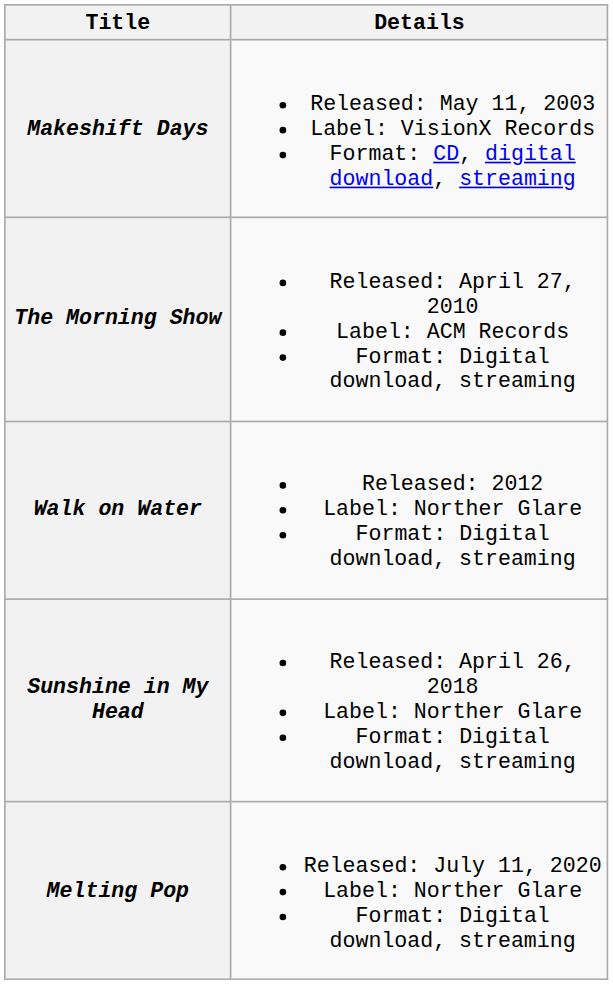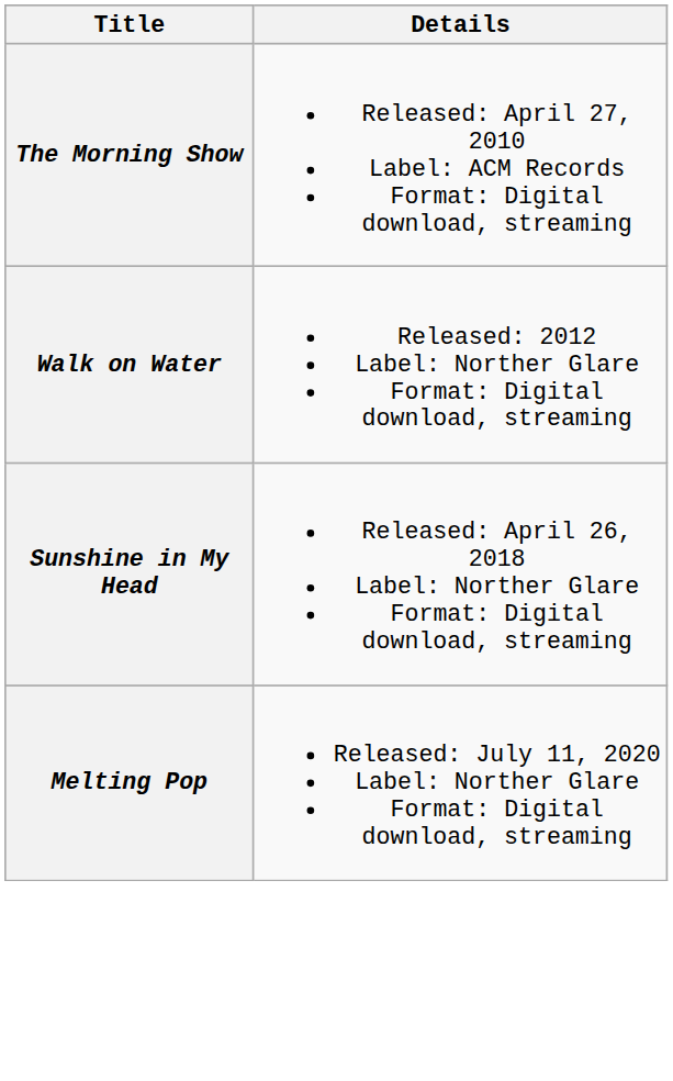- row: Makeshift Days | Released: May 11, 2003 Label: VisionX Records Format: CD, digital download, streaming
